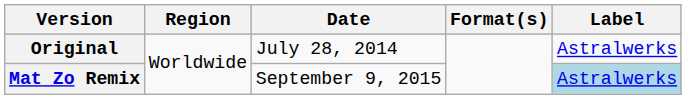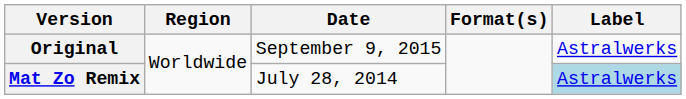Original | Date: July 28, 2014 -> September 9, 2015
Mat Zo Remix | Date: September 9, 2015 -> July 28, 2014
